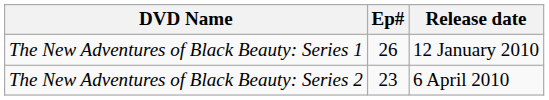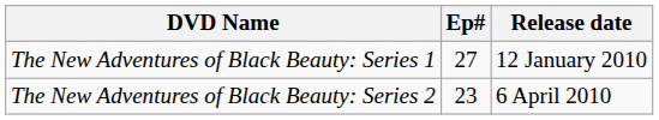The New Adventures of Black Beauty: Series 1 | Ep#: 26 -> 27
